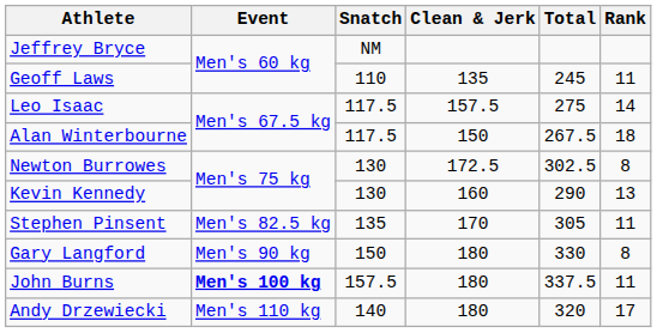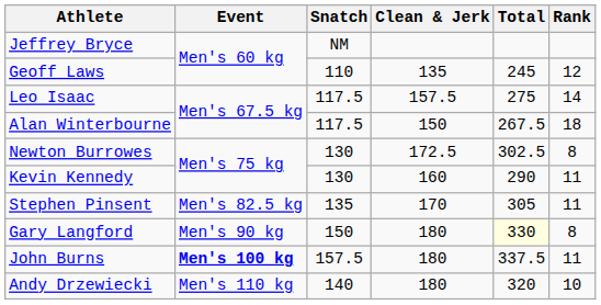Geoff Laws | Rank: 11 -> 12
Kevin Kennedy | Rank: 13 -> 11
Gary Langford | Total: no background -> lightyellow background
Andy Drzewiecki | Rank: 17 -> 10
